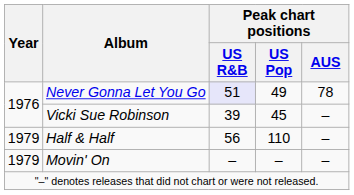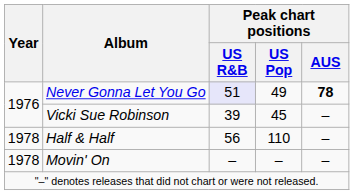Never Gonna Let You Go | Peak chart positions / AUS: normal -> bold
Half & Half | Year: 1979 -> 1978
Movin' On | Year: 1979 -> 1978
